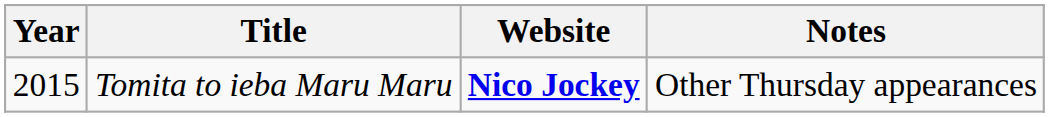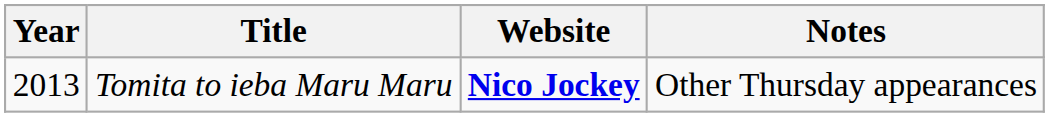Tomita to ieba Maru Maru | Year: 2015 -> 2013
